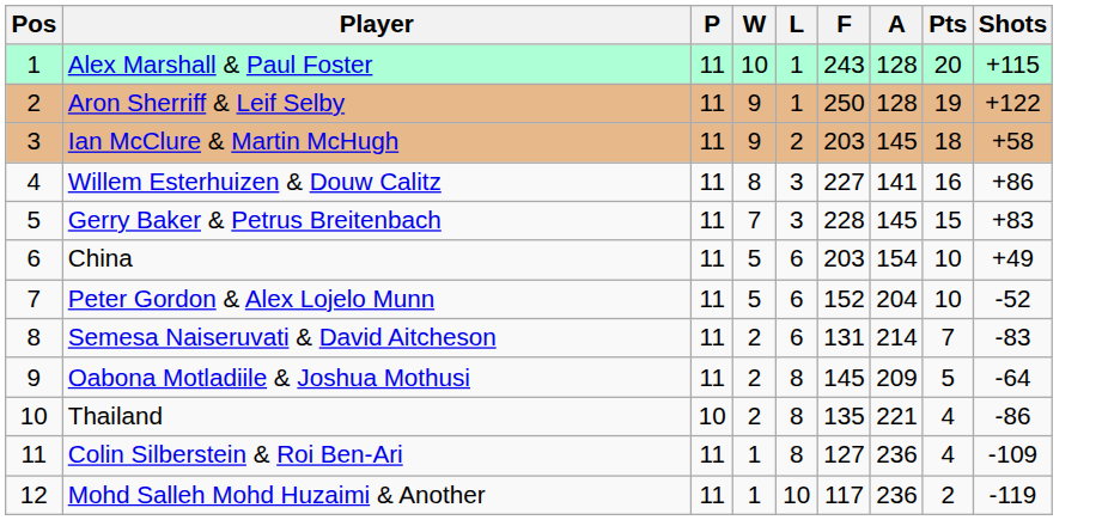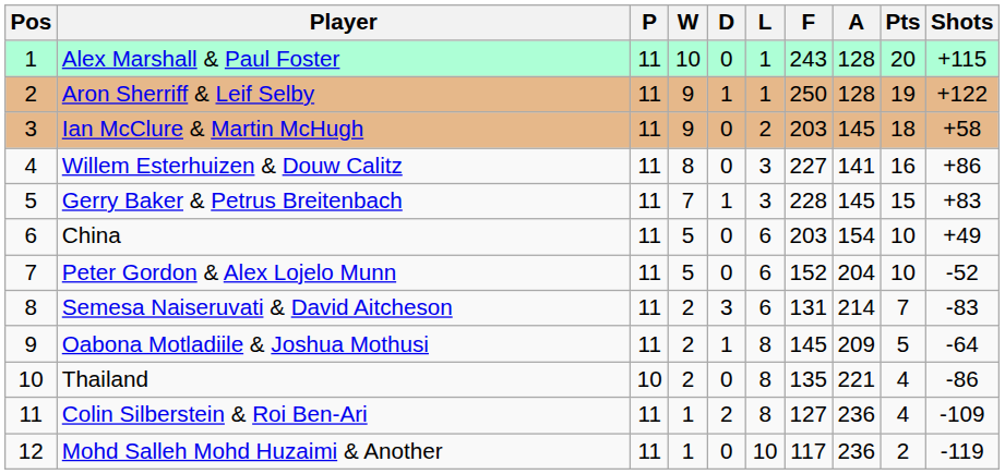+ column: D | 0 | 1 | 0 | 0 | 1 | 0 | 0 | 3 | 1 | 0 | 2 | 0
